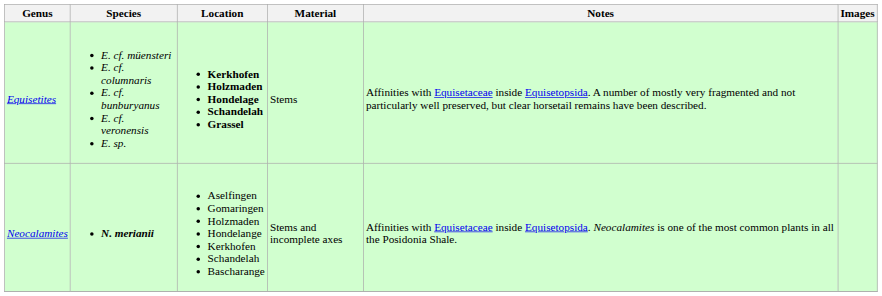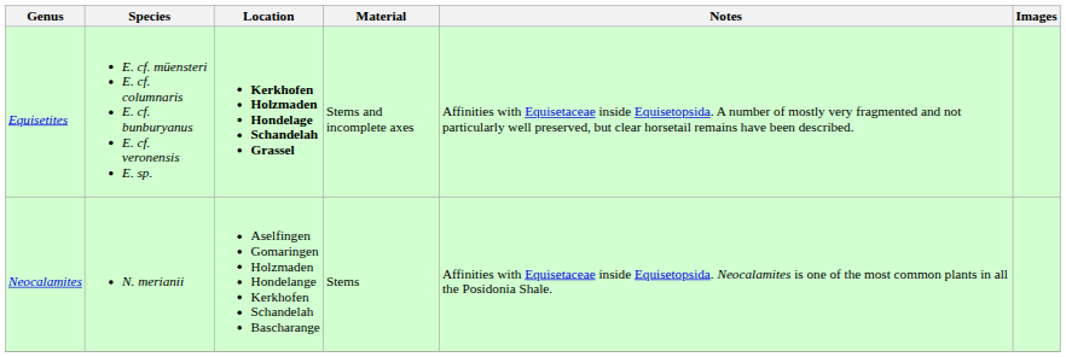Equisetites | Material: Stems -> Stems and incomplete axes
Neocalamites | Species: bold -> normal
Neocalamites | Material: Stems and incomplete axes -> Stems
